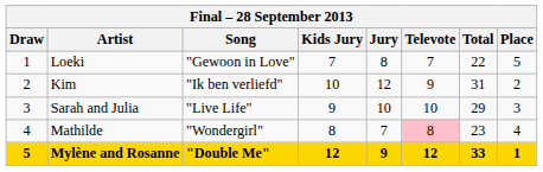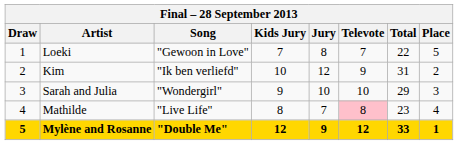Sarah and Julia | Song: "Live Life" -> "Wondergirl"
Mathilde | Song: "Wondergirl" -> "Live Life"
